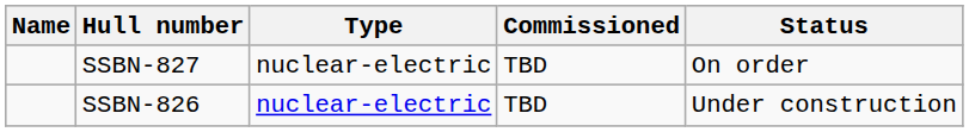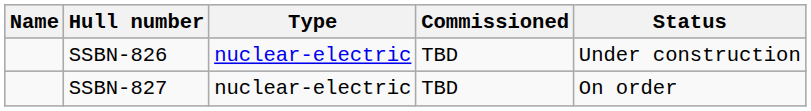rows swapped: SSBN-826 <-> SSBN-827
